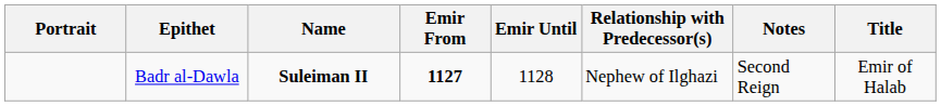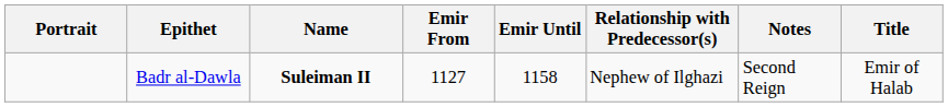Badr al-Dawla | Emir From: bold -> normal
Badr al-Dawla | Emir Until: 1128 -> 1158
